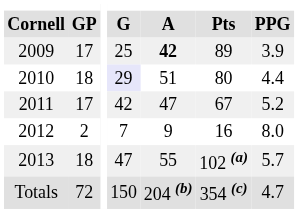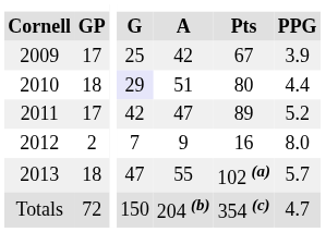2009 | A: bold -> normal
2009 | Pts: 89 -> 67
2011 | Pts: 67 -> 89
